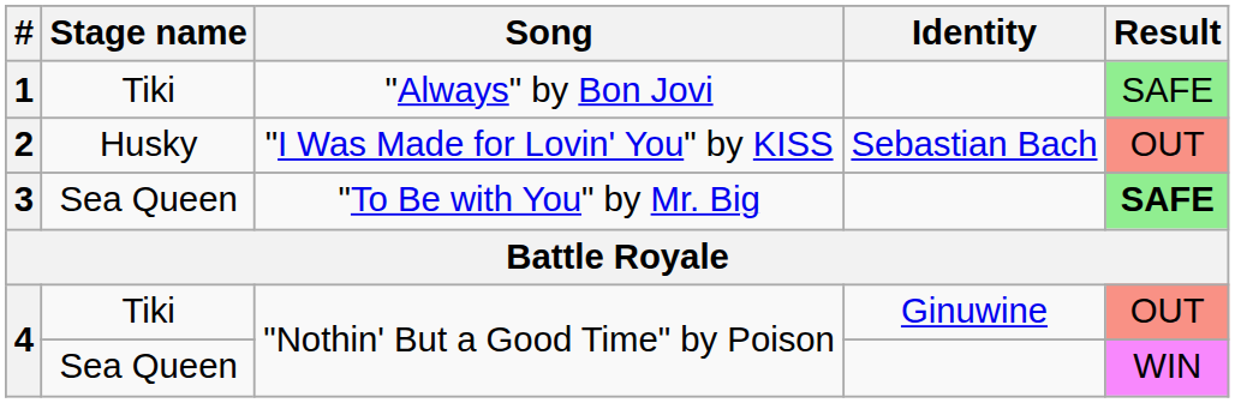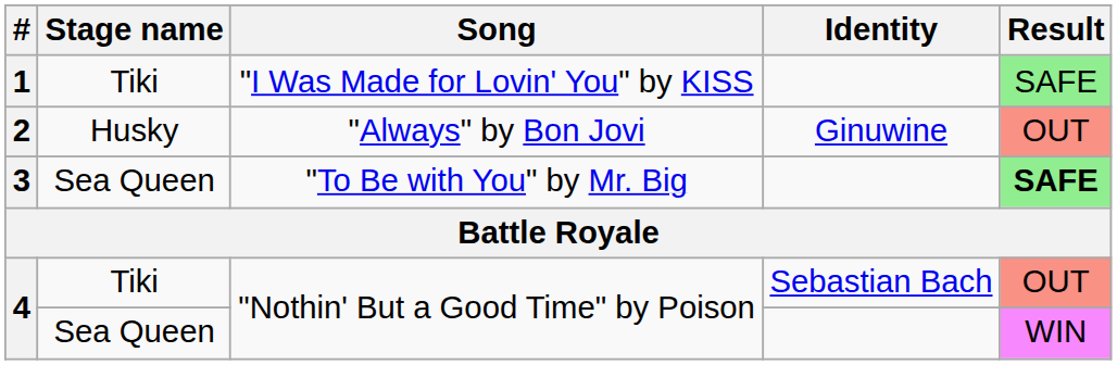1 | Song: "Always" by Bon Jovi -> "I Was Made for Lovin' You" by KISS
2 | Song: "I Was Made for Lovin' You" by KISS -> "Always" by Bon Jovi
2 | Identity: Sebastian Bach -> Ginuwine
4 / Tiki | Identity: Ginuwine -> Sebastian Bach
